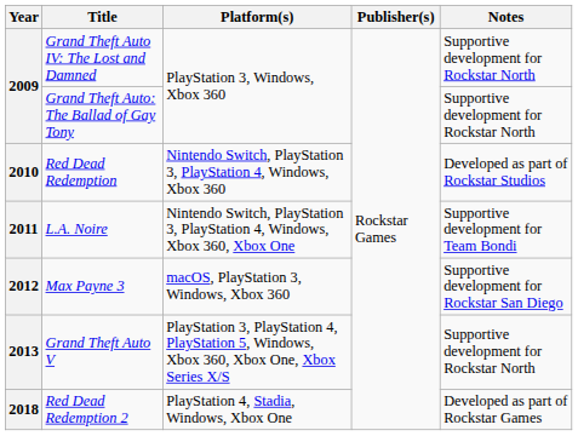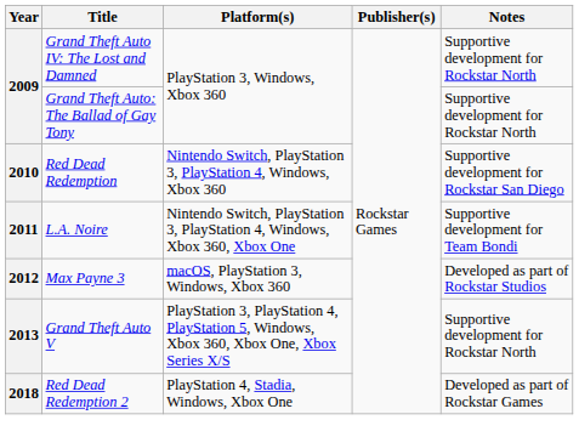Red Dead Redemption | Notes: Developed as part of Rockstar Studios -> Supportive development for Rockstar San Diego
Max Payne 3 | Notes: Supportive development for Rockstar San Diego -> Developed as part of Rockstar Studios
